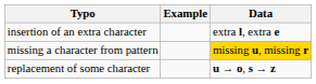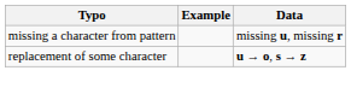- row: insertion of an extra character | extra l, extra e
missing a character from pattern | Data: gold background -> no background
